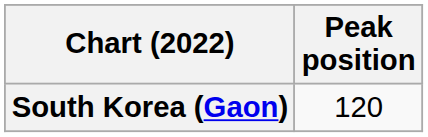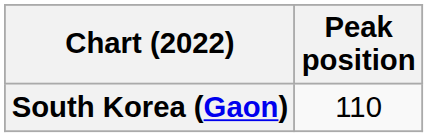South Korea (Gaon) | Peak position: 120 -> 110
